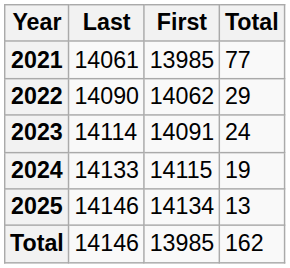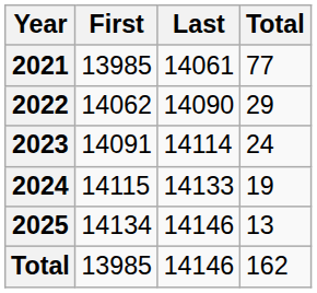columns swapped: First <-> Last
